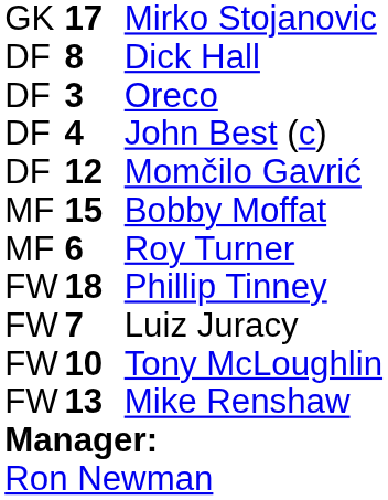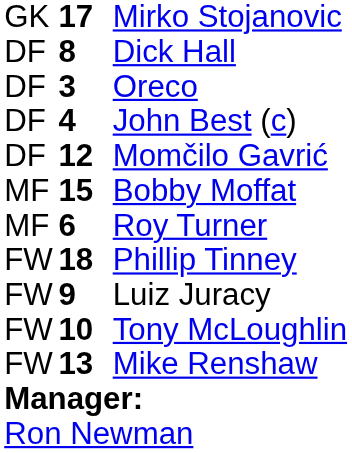Luiz Juracy | column 2: 7 -> 9
